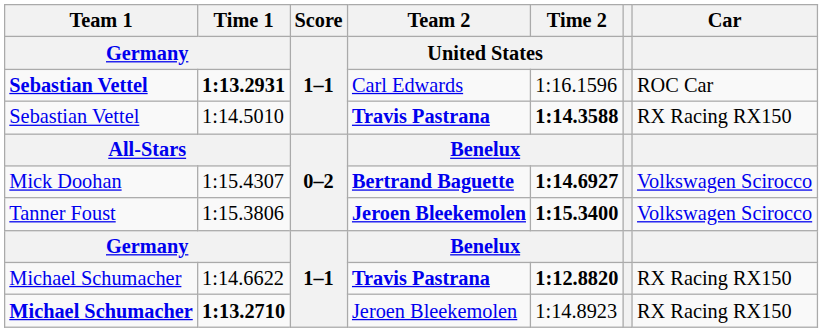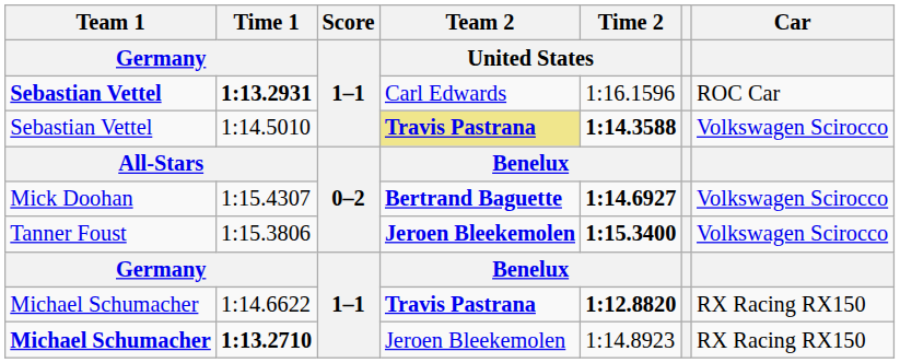1:14.5010 | Team 2 / United States: no background -> khaki background
1:14.5010 | Car: RX Racing RX150 -> Volkswagen Scirocco
